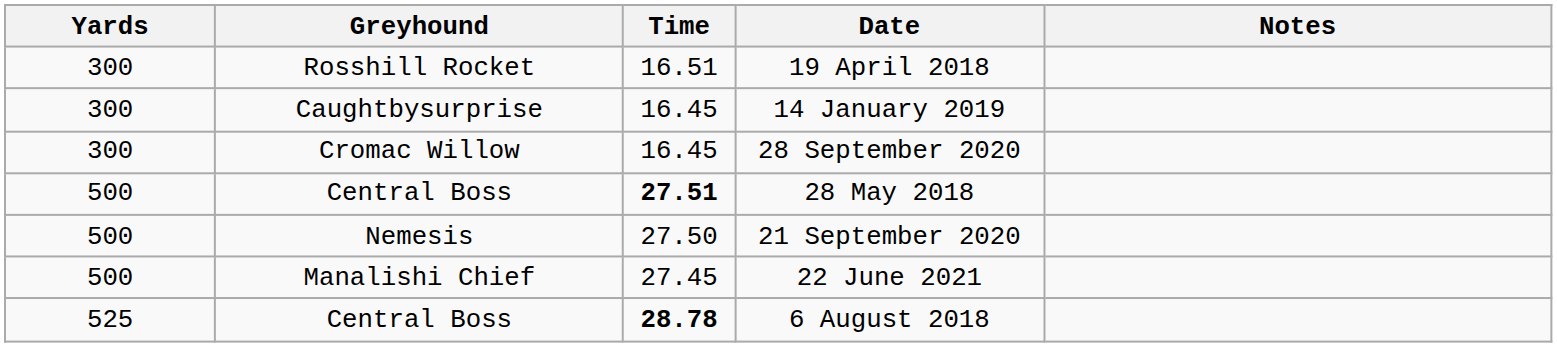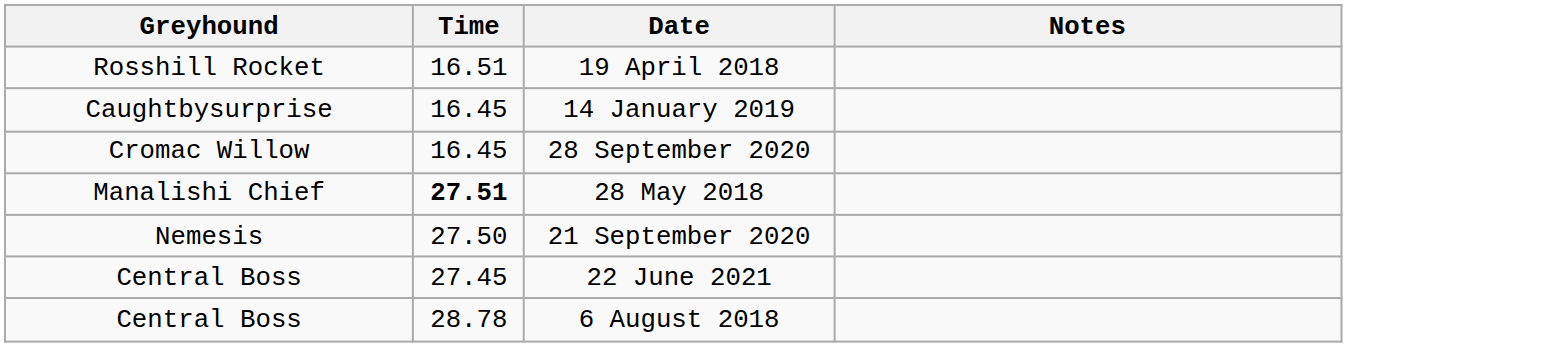- column: Yards | 300 | 300 | 300 | 500 | 500 | 500 | 525
28 May 2018 | Greyhound: Central Boss -> Manalishi Chief
22 June 2021 | Greyhound: Manalishi Chief -> Central Boss
6 August 2018 | Time: bold -> normal
